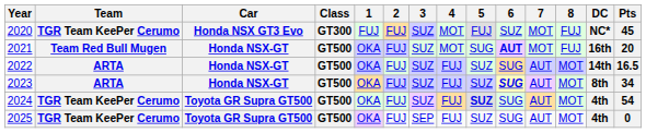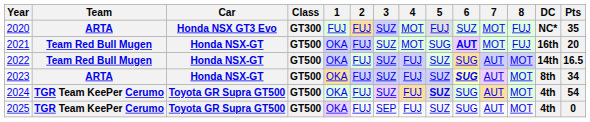2020 | Team: TGR Team KeePer Cerumo -> ARTA
2020 | Pts: 45 -> 35
2022 | Team: ARTA -> Team Red Bull Mugen
